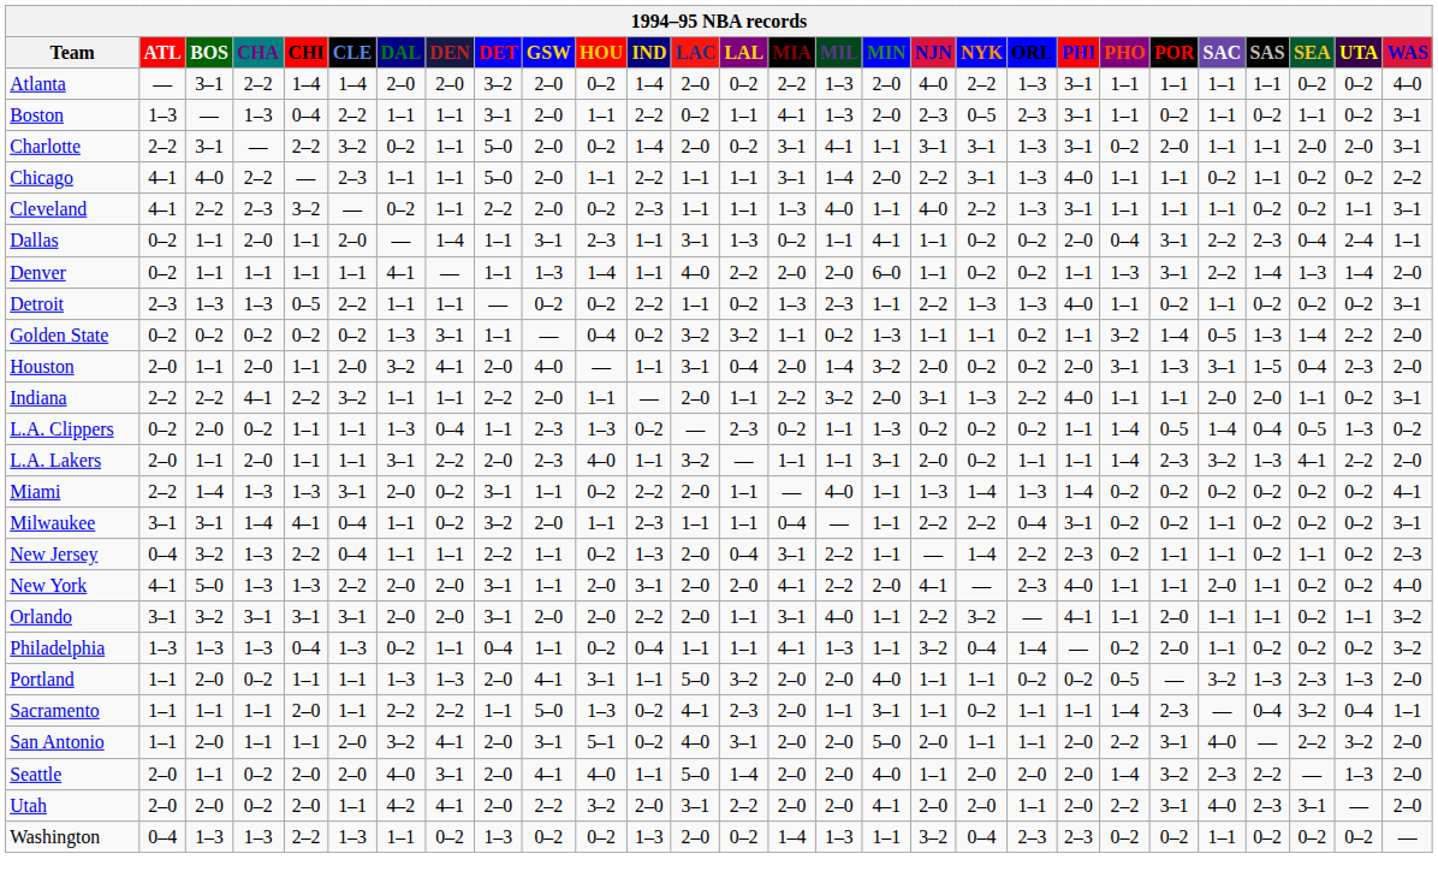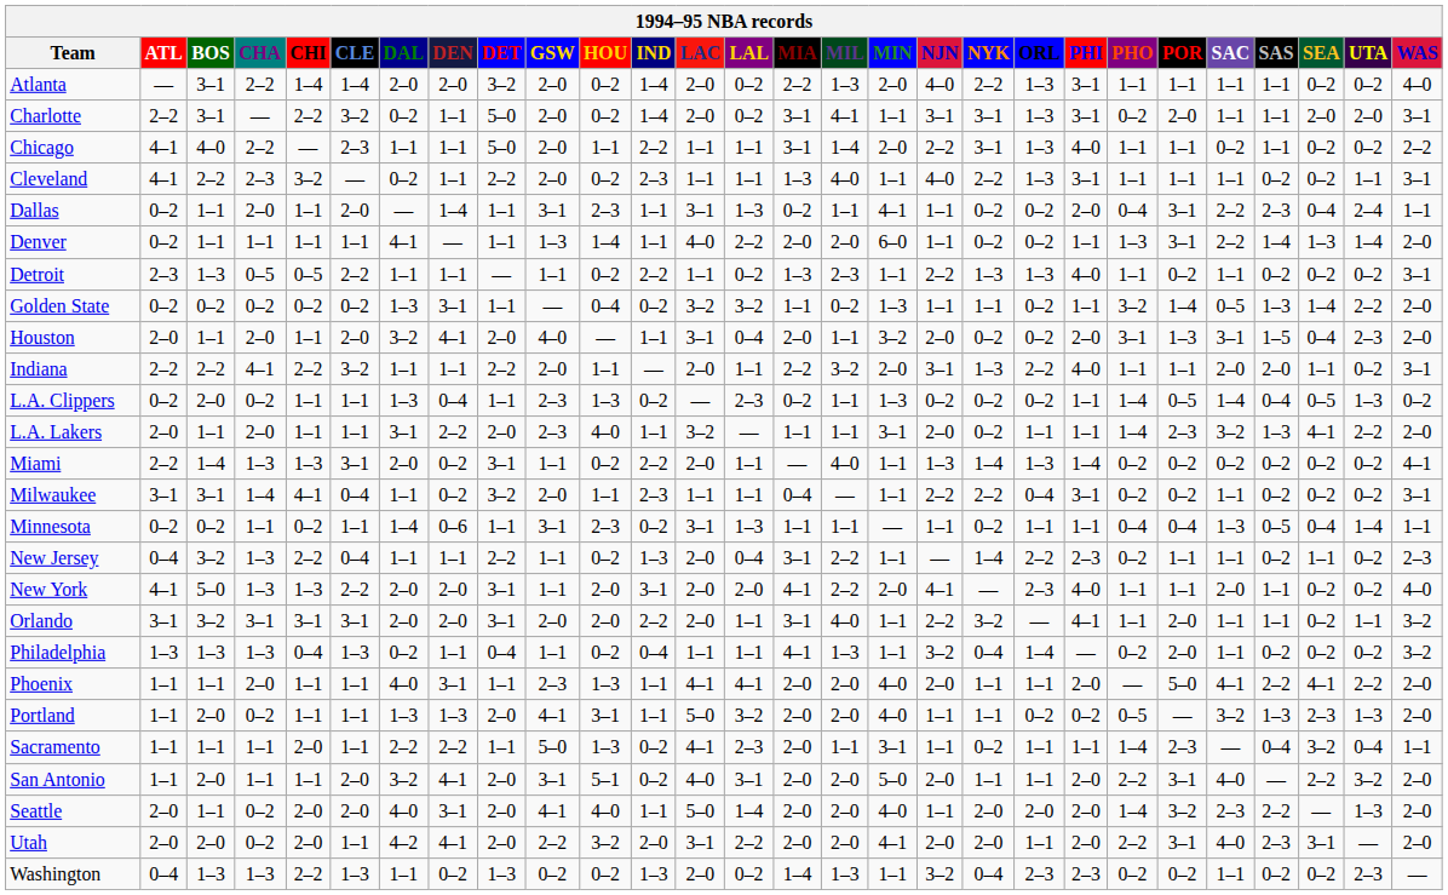- row: Boston | 1–3 | — | 1–3 | 0–4 | 2–2 | 1–1 | 1–1 | 3–1 | 2–0 | 1–1 | 2–2 | 0–2 | 1–1 | 4–1 | 1–3 | 2–0 | 2–3 | 0–5 | 2–3 | 3–1 | 1–1 | 0–2 | 1–1 | 0–2 | 1–1 | 0–2 | 3–1
Detroit | CHA: 1–3 -> 0–5
Detroit | GSW: 0–2 -> 1–1
Houston | MIL: 1–4 -> 1–1
+ row: Minnesota | 0–2 | 0–2 | 1–1 | 0–2 | 1–1 | 1–4 | 0–6 | 1–1 | 3–1 | 2–3 | 0–2 | 3–1 | 1–3 | 1–1 | 1–1 | — | 1–1 | 0–2 | 1–1 | 1–1 | 0–4 | 0–4 | 1–3 | 0–5 | 0–4 | 1–4 | 1–1
+ row: Phoenix | 1–1 | 1–1 | 2–0 | 1–1 | 1–1 | 4–0 | 3–1 | 1–1 | 2–3 | 1–3 | 1–1 | 4–1 | 4–1 | 2–0 | 2–0 | 4–0 | 2–0 | 1–1 | 1–1 | 2–0 | — | 5–0 | 4–1 | 2–2 | 4–1 | 2–2 | 2–0
Washington | UTA: 0–2 -> 2–3
